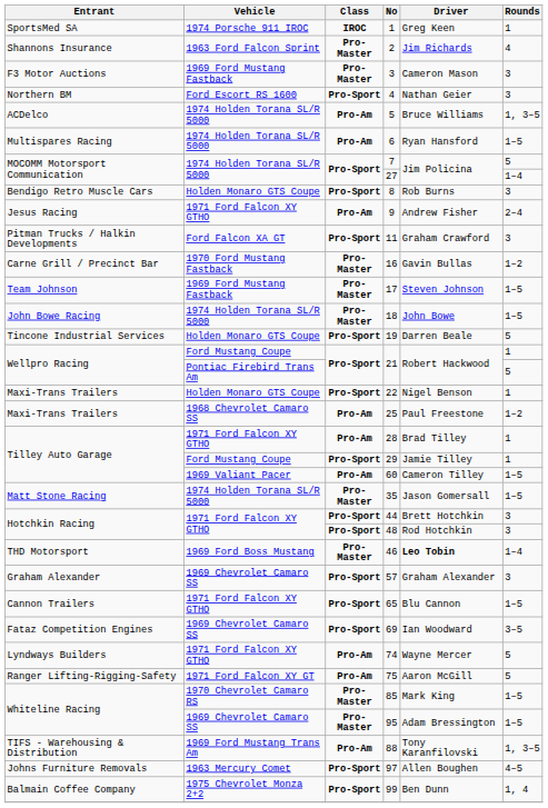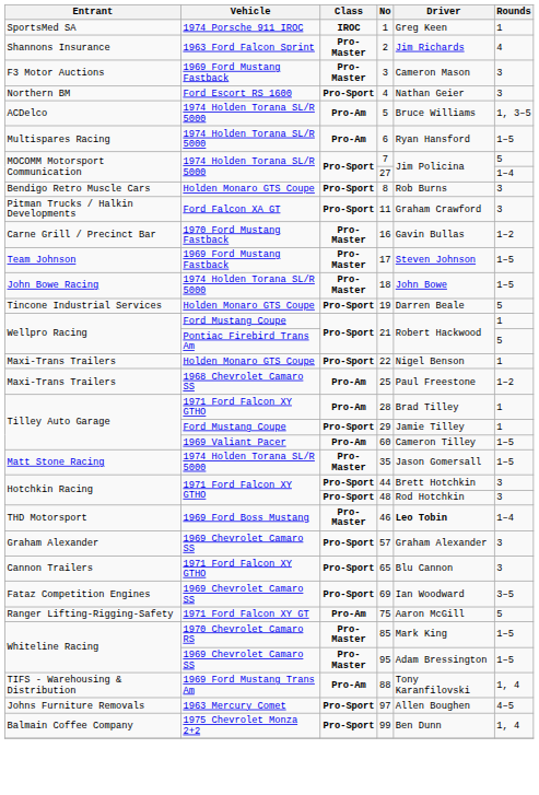- row: Jesus Racing | 1971 Ford Falcon XY GTHO | Pro-Am | 9 | Andrew Fisher | 2–4
65 | Rounds: 1–5 -> 3
- row: Lyndways Builders | 1971 Ford Falcon XY GTHO | Pro-Am | 74 | Wayne Mercer | 5
88 | Rounds: 1, 3–5 -> 1, 4
